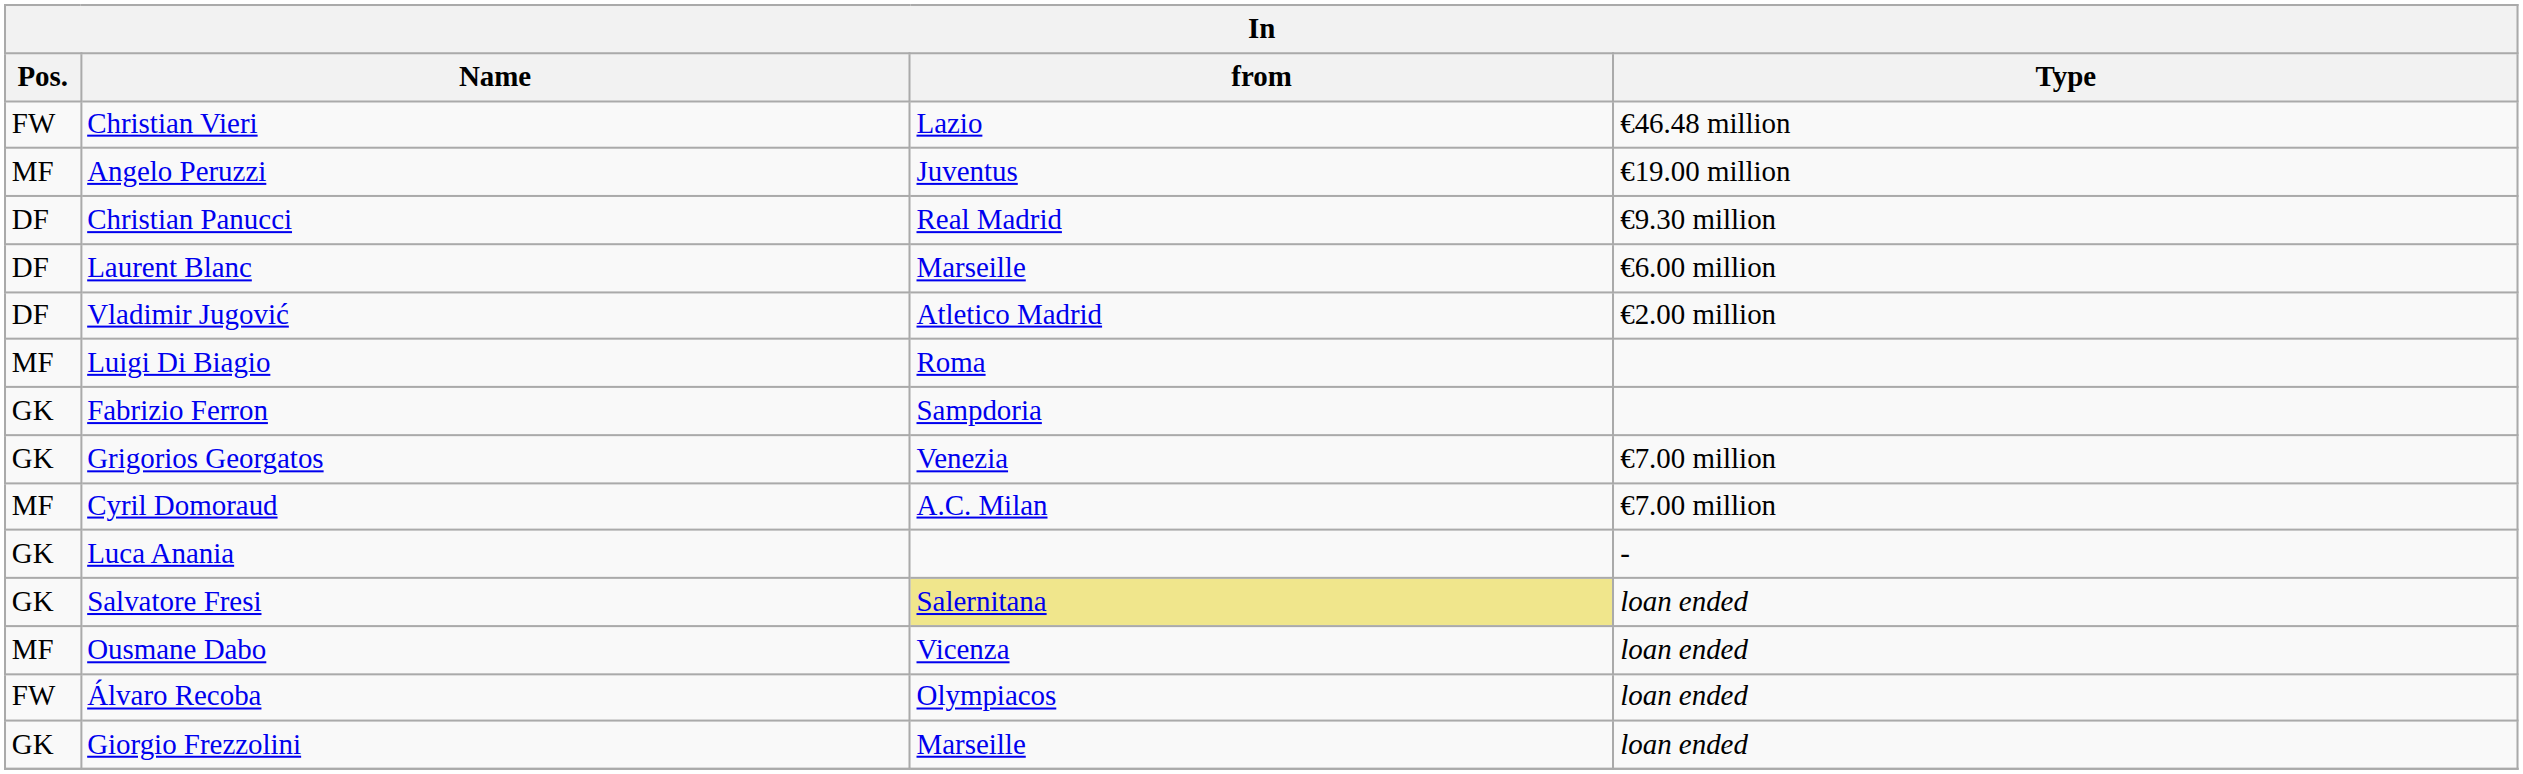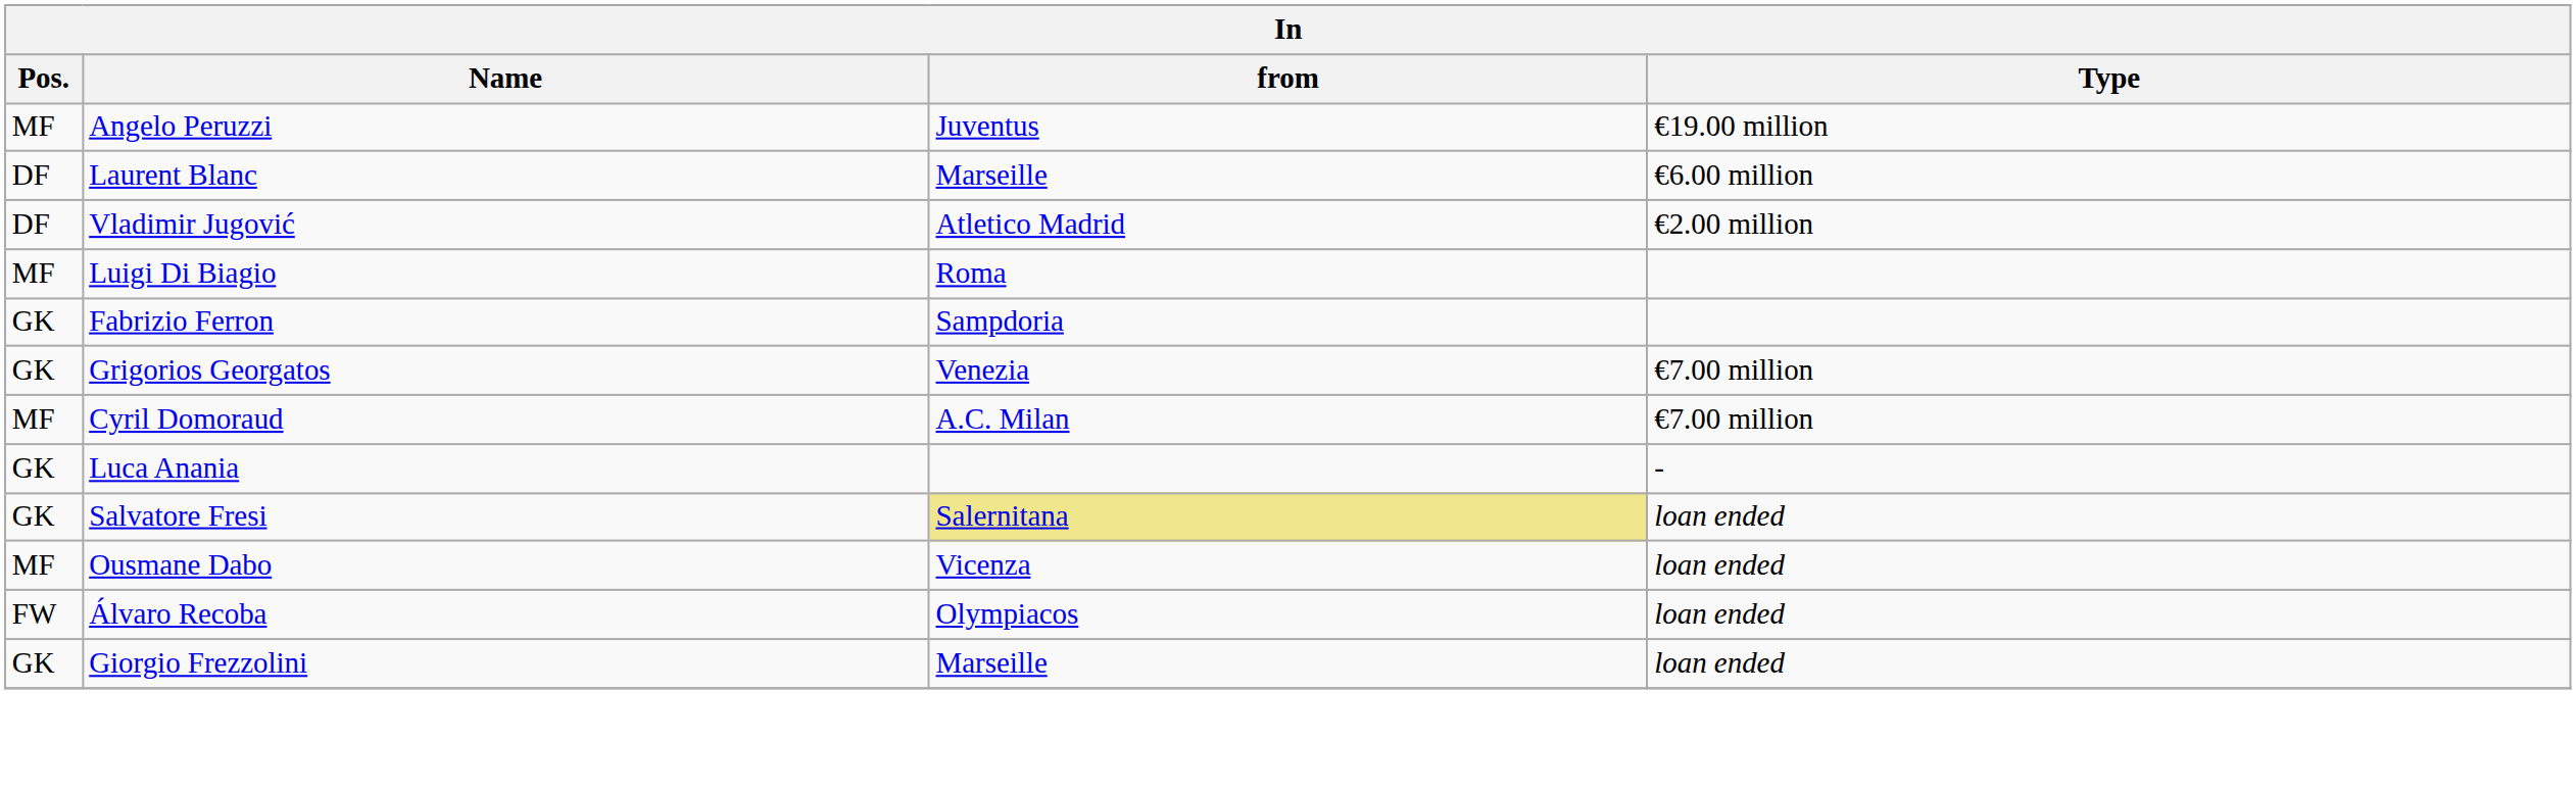- row: FW | Christian Vieri | Lazio | €46.48 million
- row: DF | Christian Panucci | Real Madrid | €9.30 million
